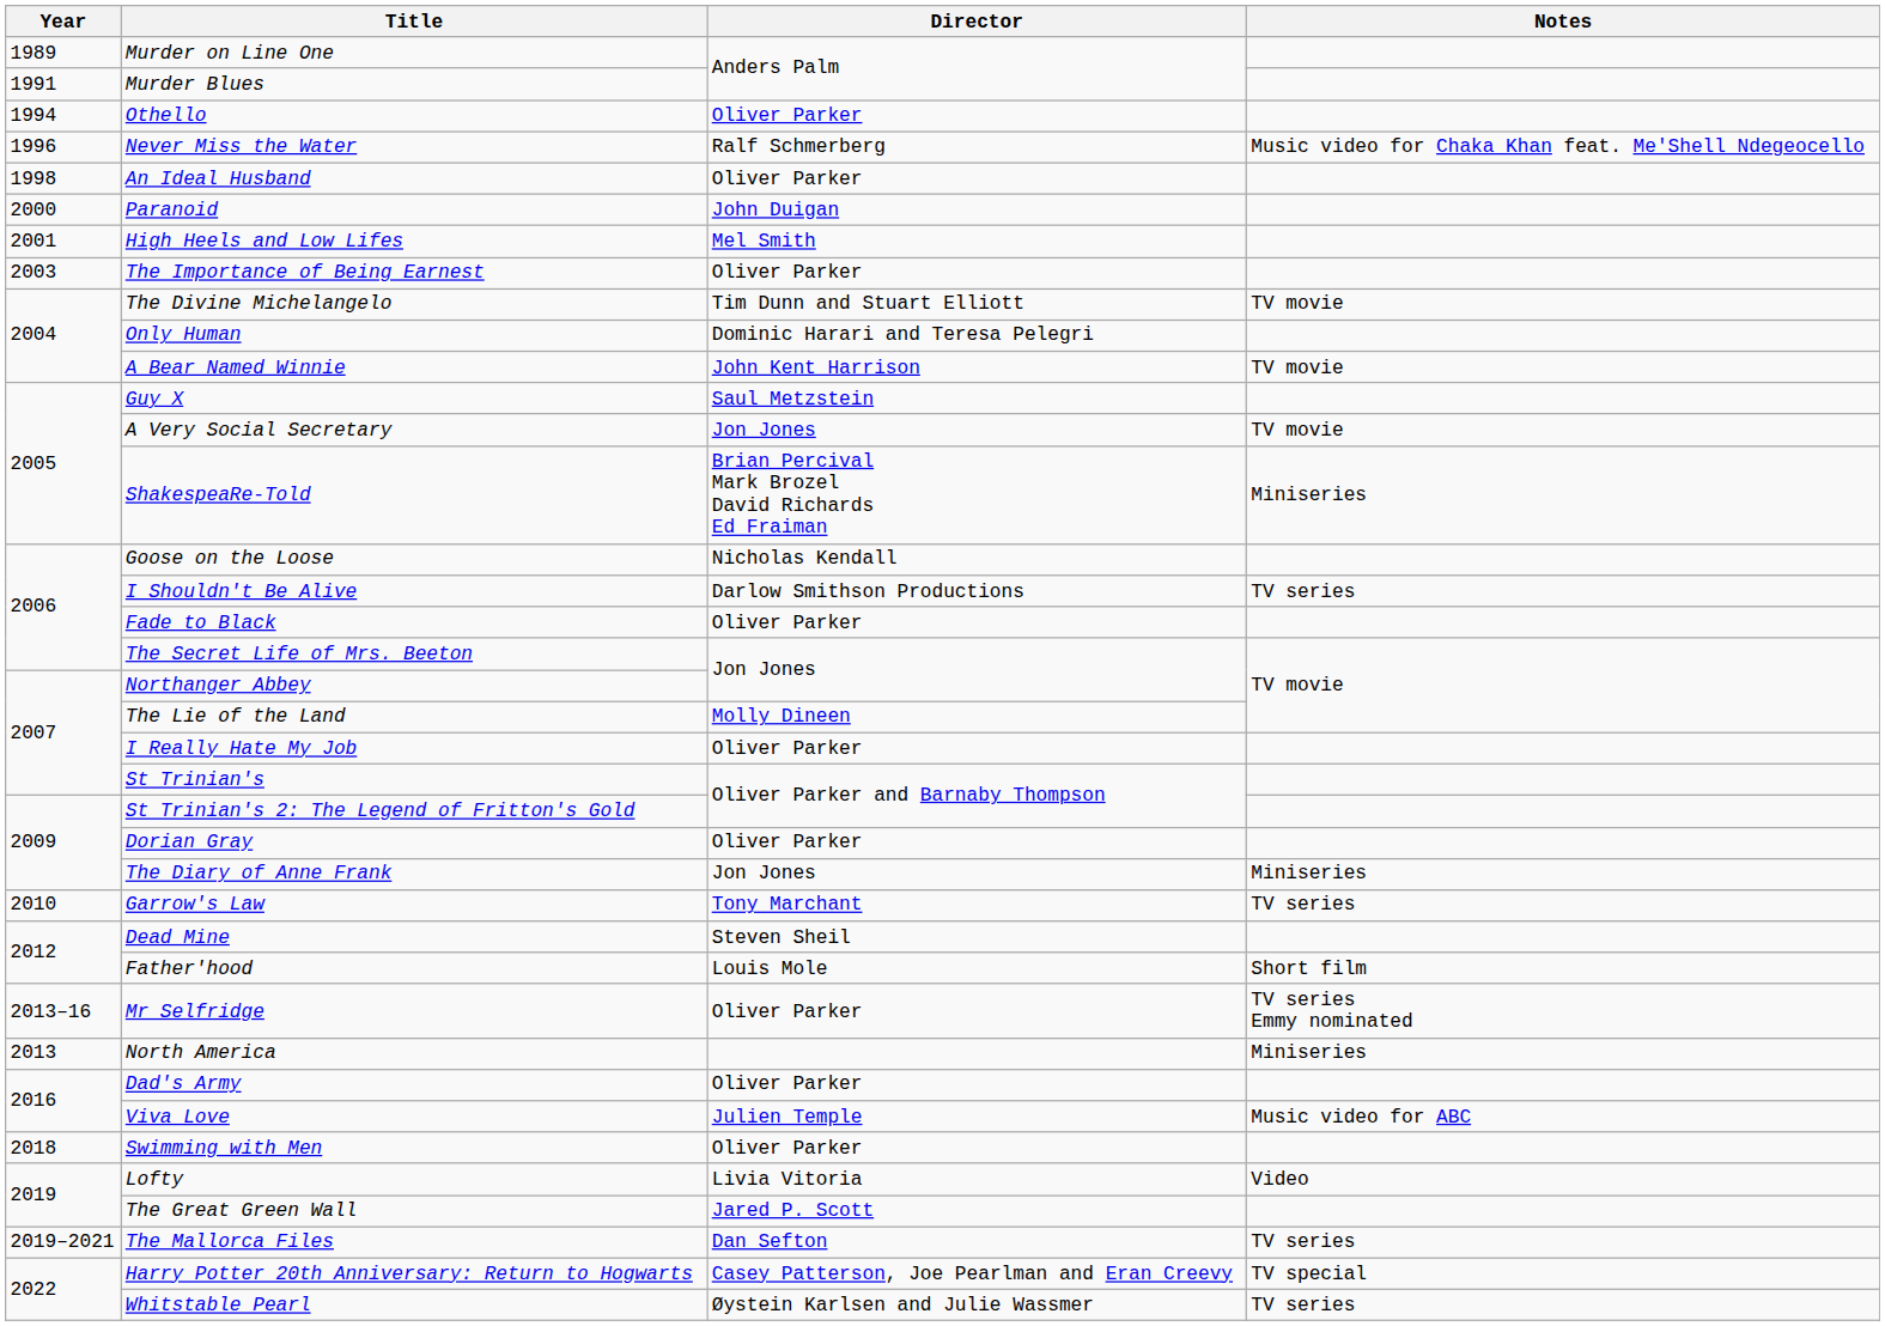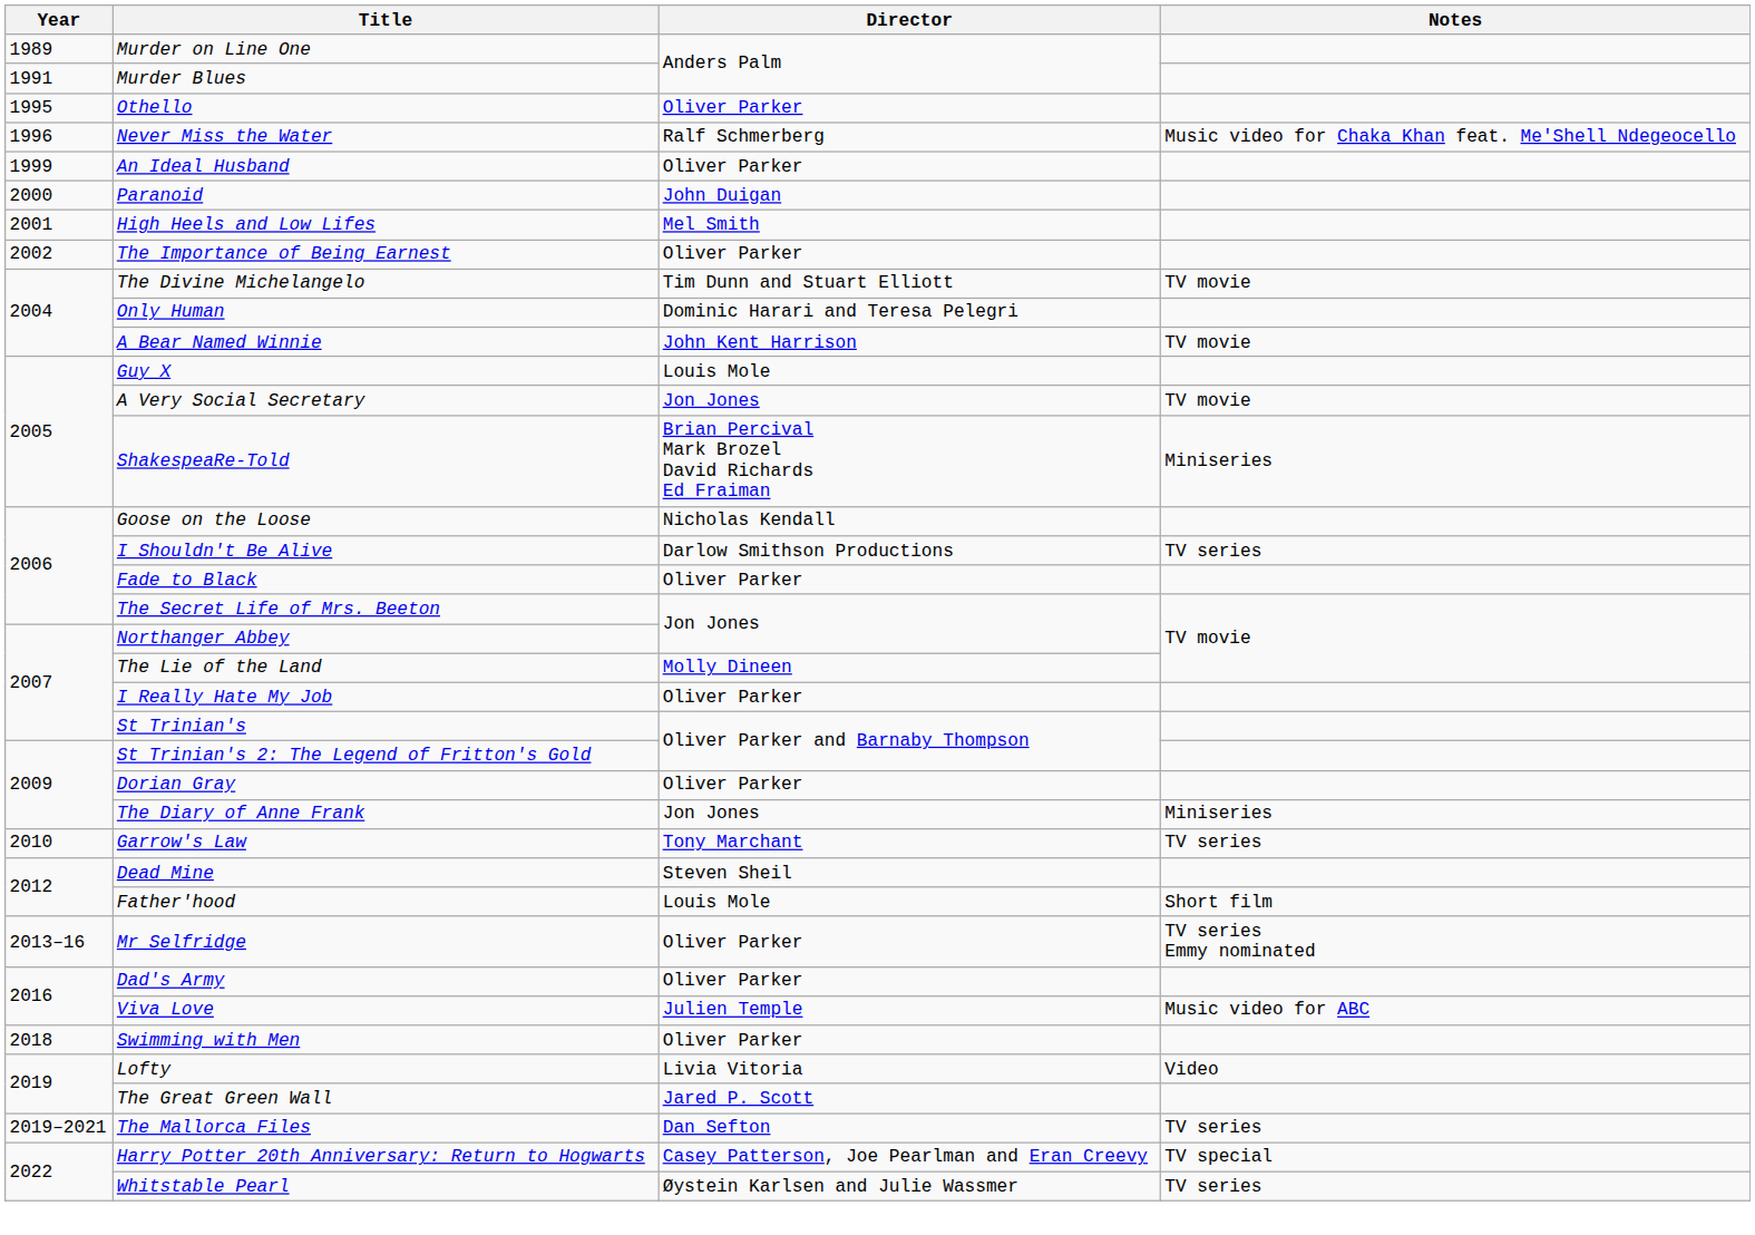Othello | Year: 1994 -> 1995
An Ideal Husband | Year: 1998 -> 1999
The Importance of Being Earnest | Year: 2003 -> 2002
Guy X | Director: Saul Metzstein -> Louis Mole
- row: 2013 | North America | Miniseries
